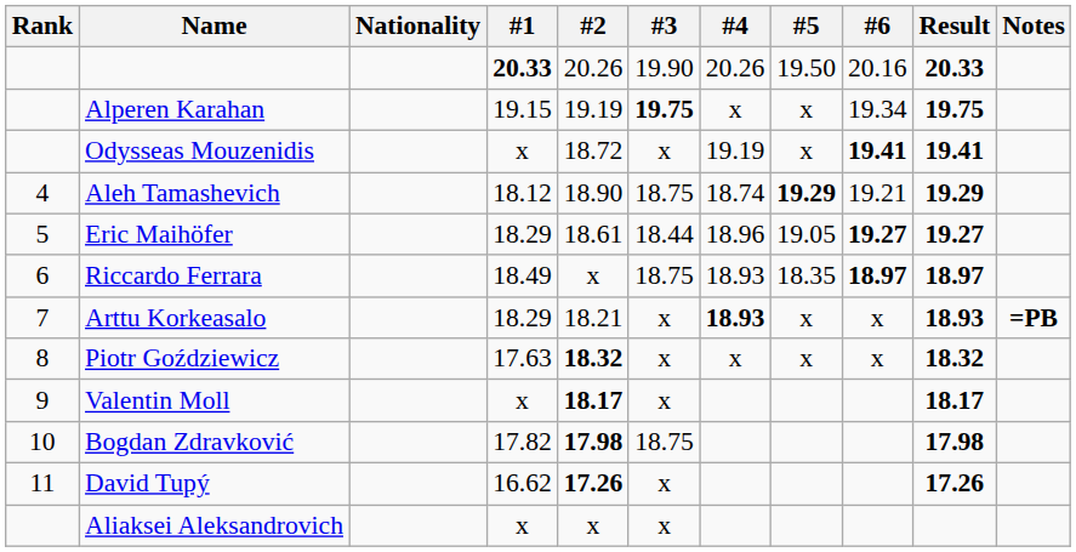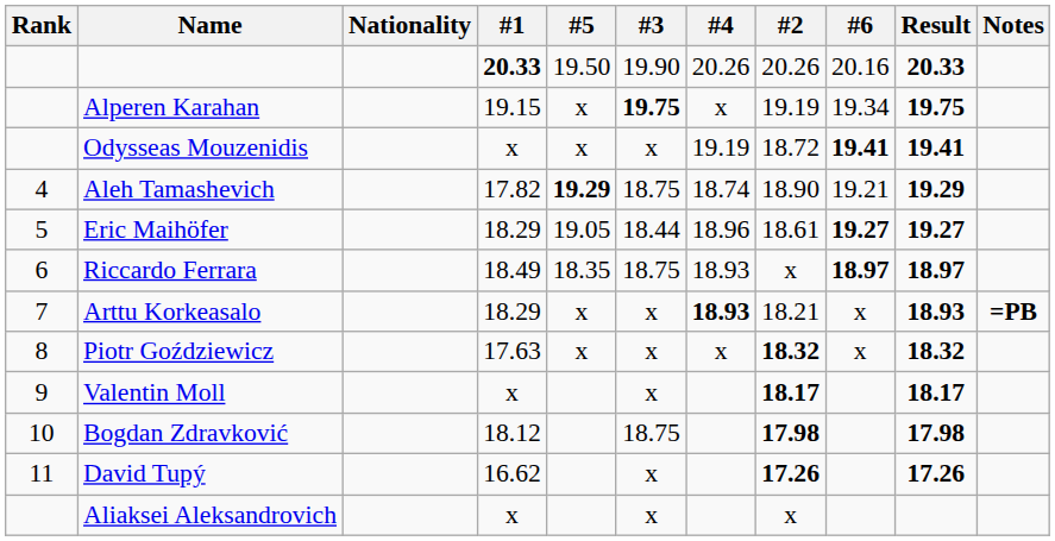columns swapped: #2 <-> #5
Aleh Tamashevich | #1: 18.12 -> 17.82
Bogdan Zdravković | #1: 17.82 -> 18.12
